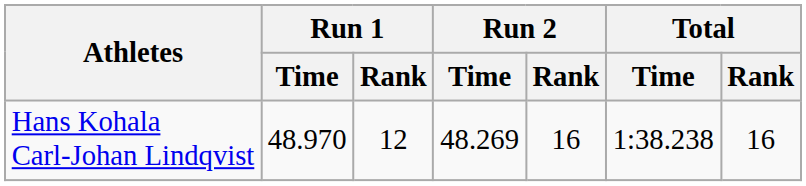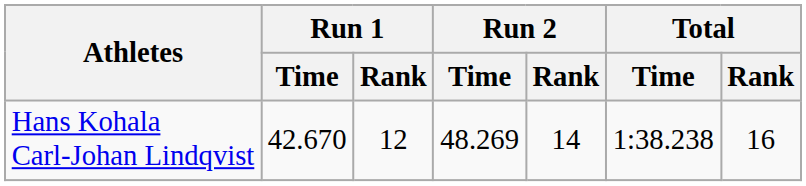Hans Kohala Carl-Johan Lindqvist | Run 1 / Time: 48.970 -> 42.670
Hans Kohala Carl-Johan Lindqvist | Run 2 / Rank: 16 -> 14
